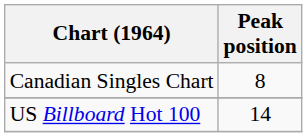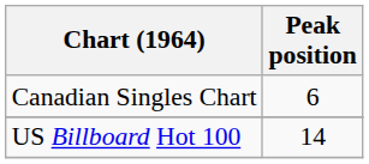Canadian Singles Chart | Peak position: 8 -> 6
